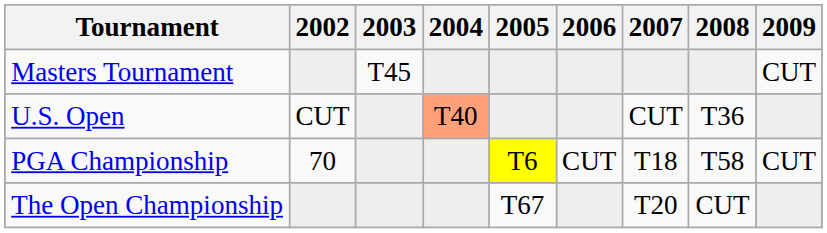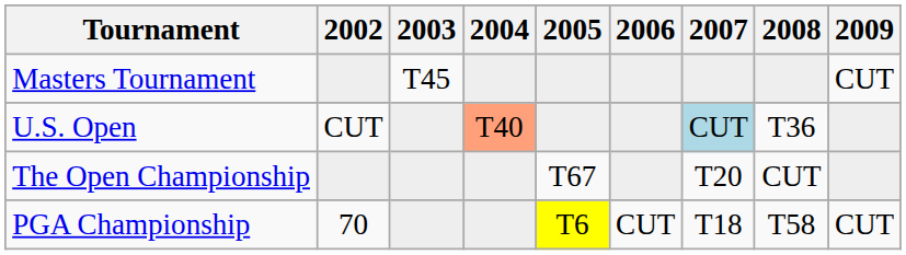U.S. Open | 2007: no background -> lightblue background
rows swapped: The Open Championship <-> PGA Championship
